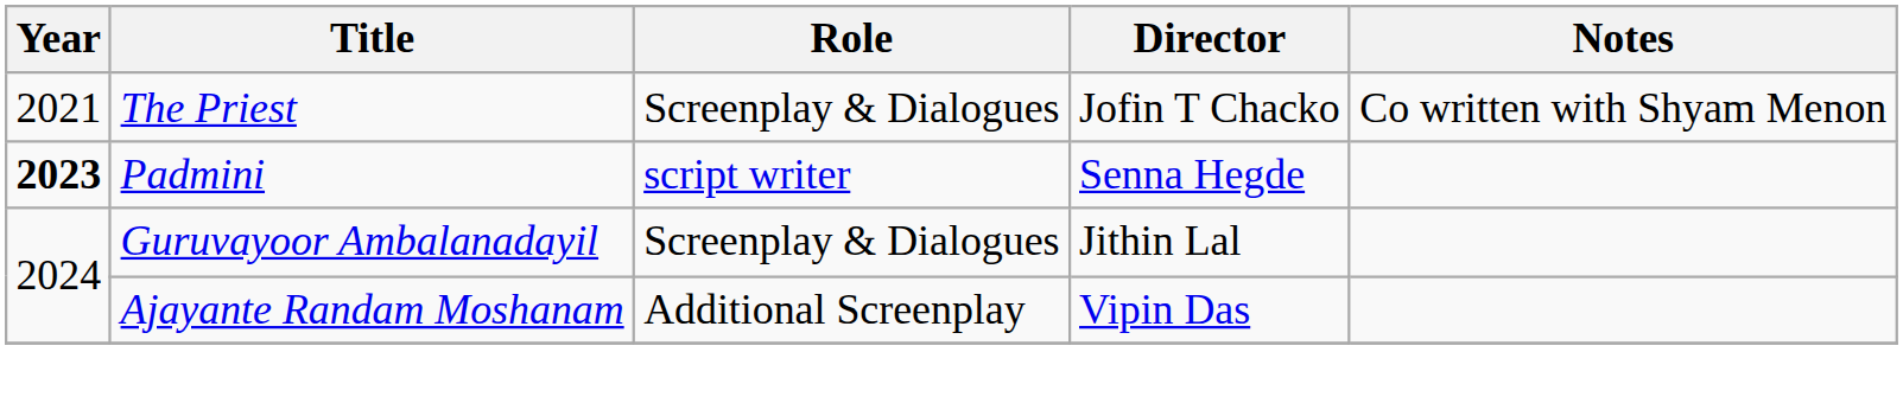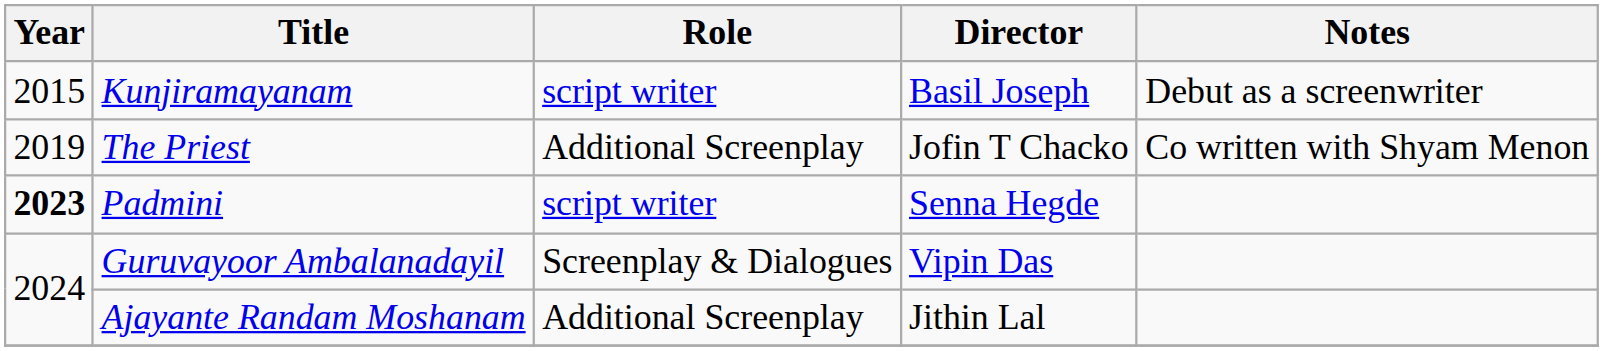+ row: 2015 | Kunjiramayanam | script writer | Basil Joseph | Debut as a screenwriter
The Priest | Year: 2021 -> 2019
The Priest | Role: Screenplay & Dialogues -> Additional Screenplay
Guruvayoor Ambalanadayil | Director: Jithin Lal -> Vipin Das
Ajayante Randam Moshanam | Director: Vipin Das -> Jithin Lal
